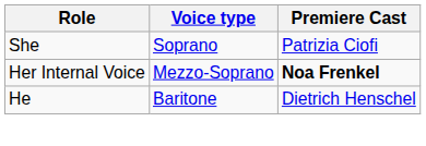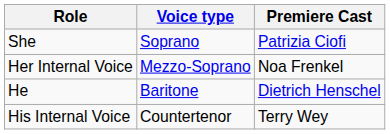Her Internal Voice | Premiere Cast: bold -> normal
+ row: His Internal Voice | Countertenor | Terry Wey
